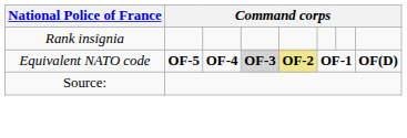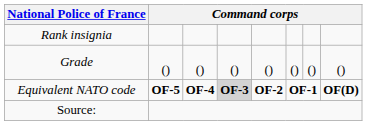+ row: Grade | () | () | () | () | () | () | ()
Equivalent NATO code | column 5: khaki background -> no background
